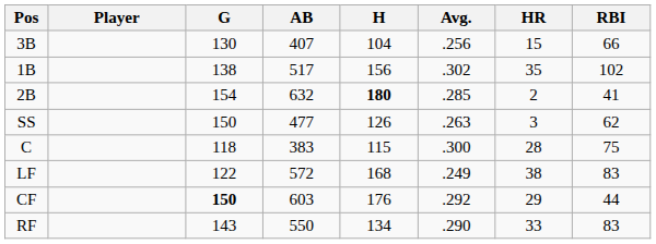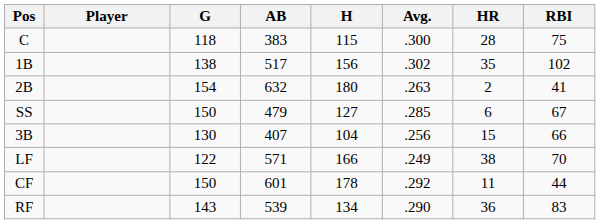rows swapped: C <-> 3B
2B | H: bold -> normal
2B | Avg.: .285 -> .263
SS | AB: 477 -> 479
SS | H: 126 -> 127
SS | Avg.: .263 -> .285
SS | HR: 3 -> 6
SS | RBI: 62 -> 67
LF | AB: 572 -> 571
LF | H: 168 -> 166
LF | RBI: 83 -> 70
CF | G: bold -> normal
CF | AB: 603 -> 601
CF | H: 176 -> 178
CF | HR: 29 -> 11
RF | AB: 550 -> 539
RF | HR: 33 -> 36
